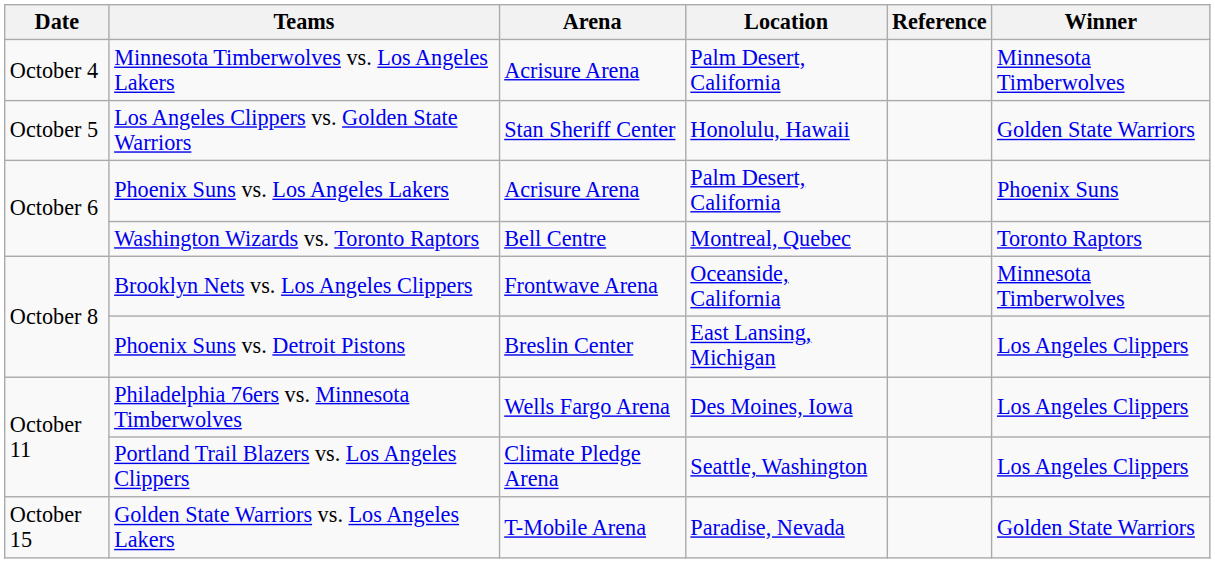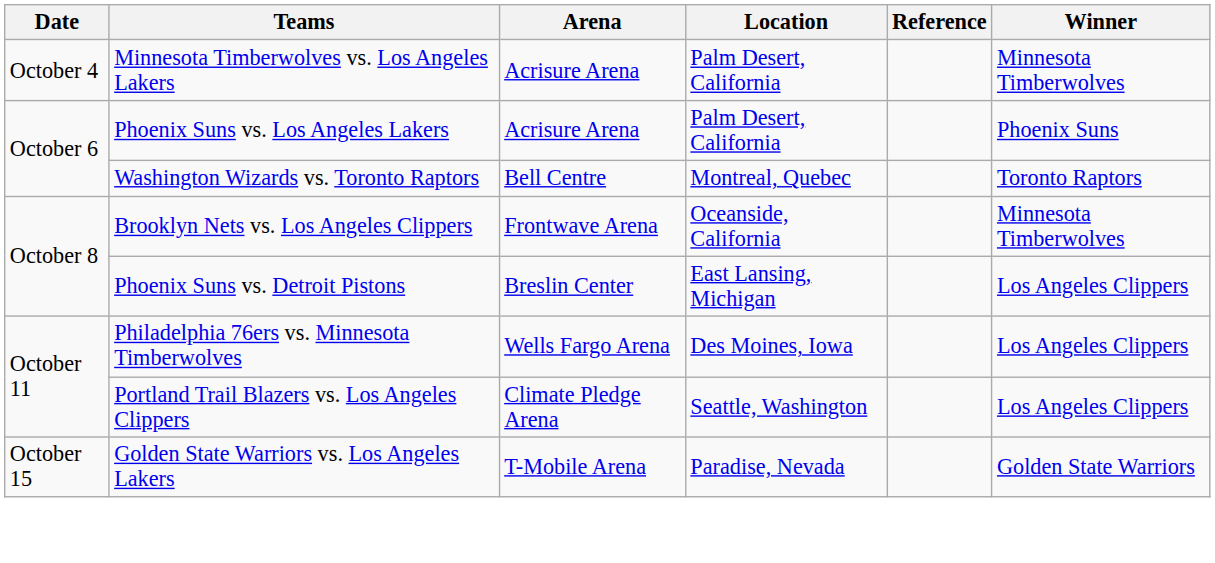- row: October 5 | Los Angeles Clippers vs. Golden State Warriors | Stan Sheriff Center | Honolulu, Hawaii | Golden State Warriors
